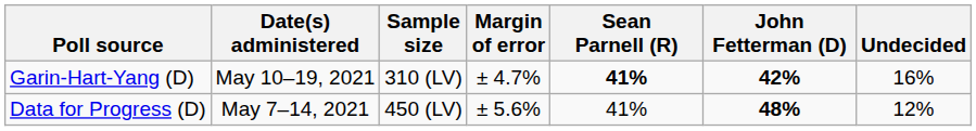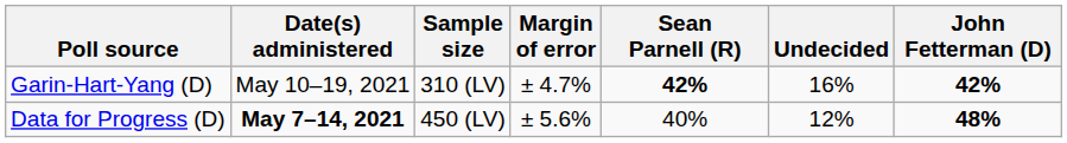columns swapped: John Fetterman (D) <-> Undecided
Garin-Hart-Yang (D) | Sean Parnell (R): 41% -> 42%
Data for Progress (D) | Date(s) administered: normal -> bold
Data for Progress (D) | Sean Parnell (R): 41% -> 40%
